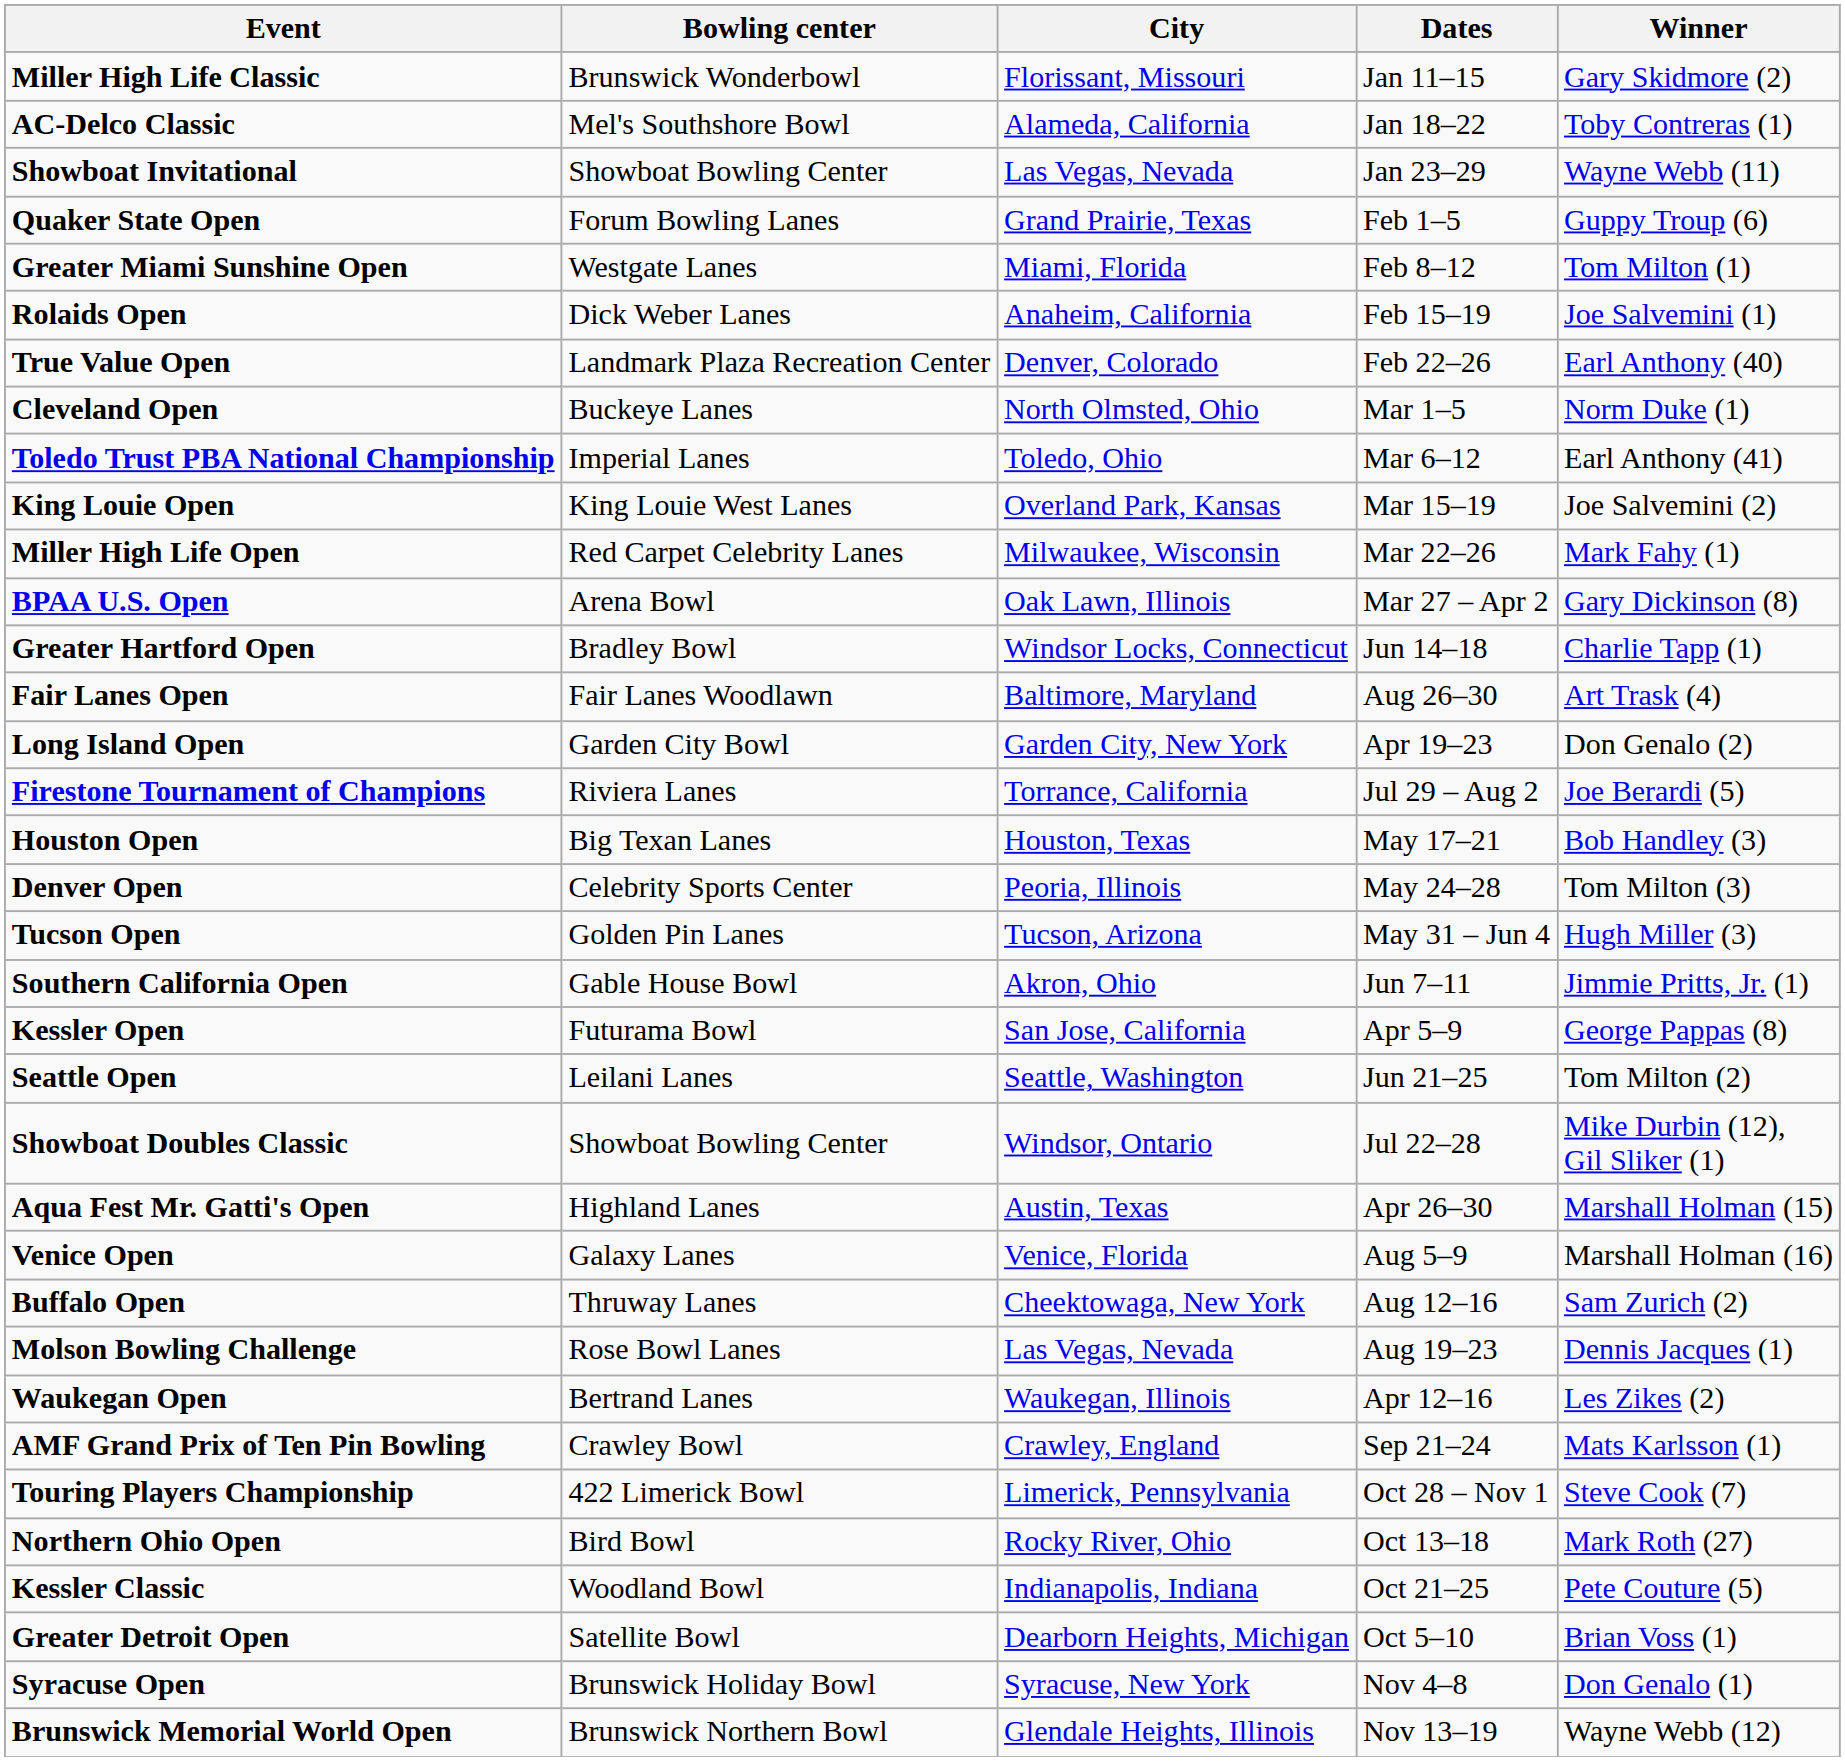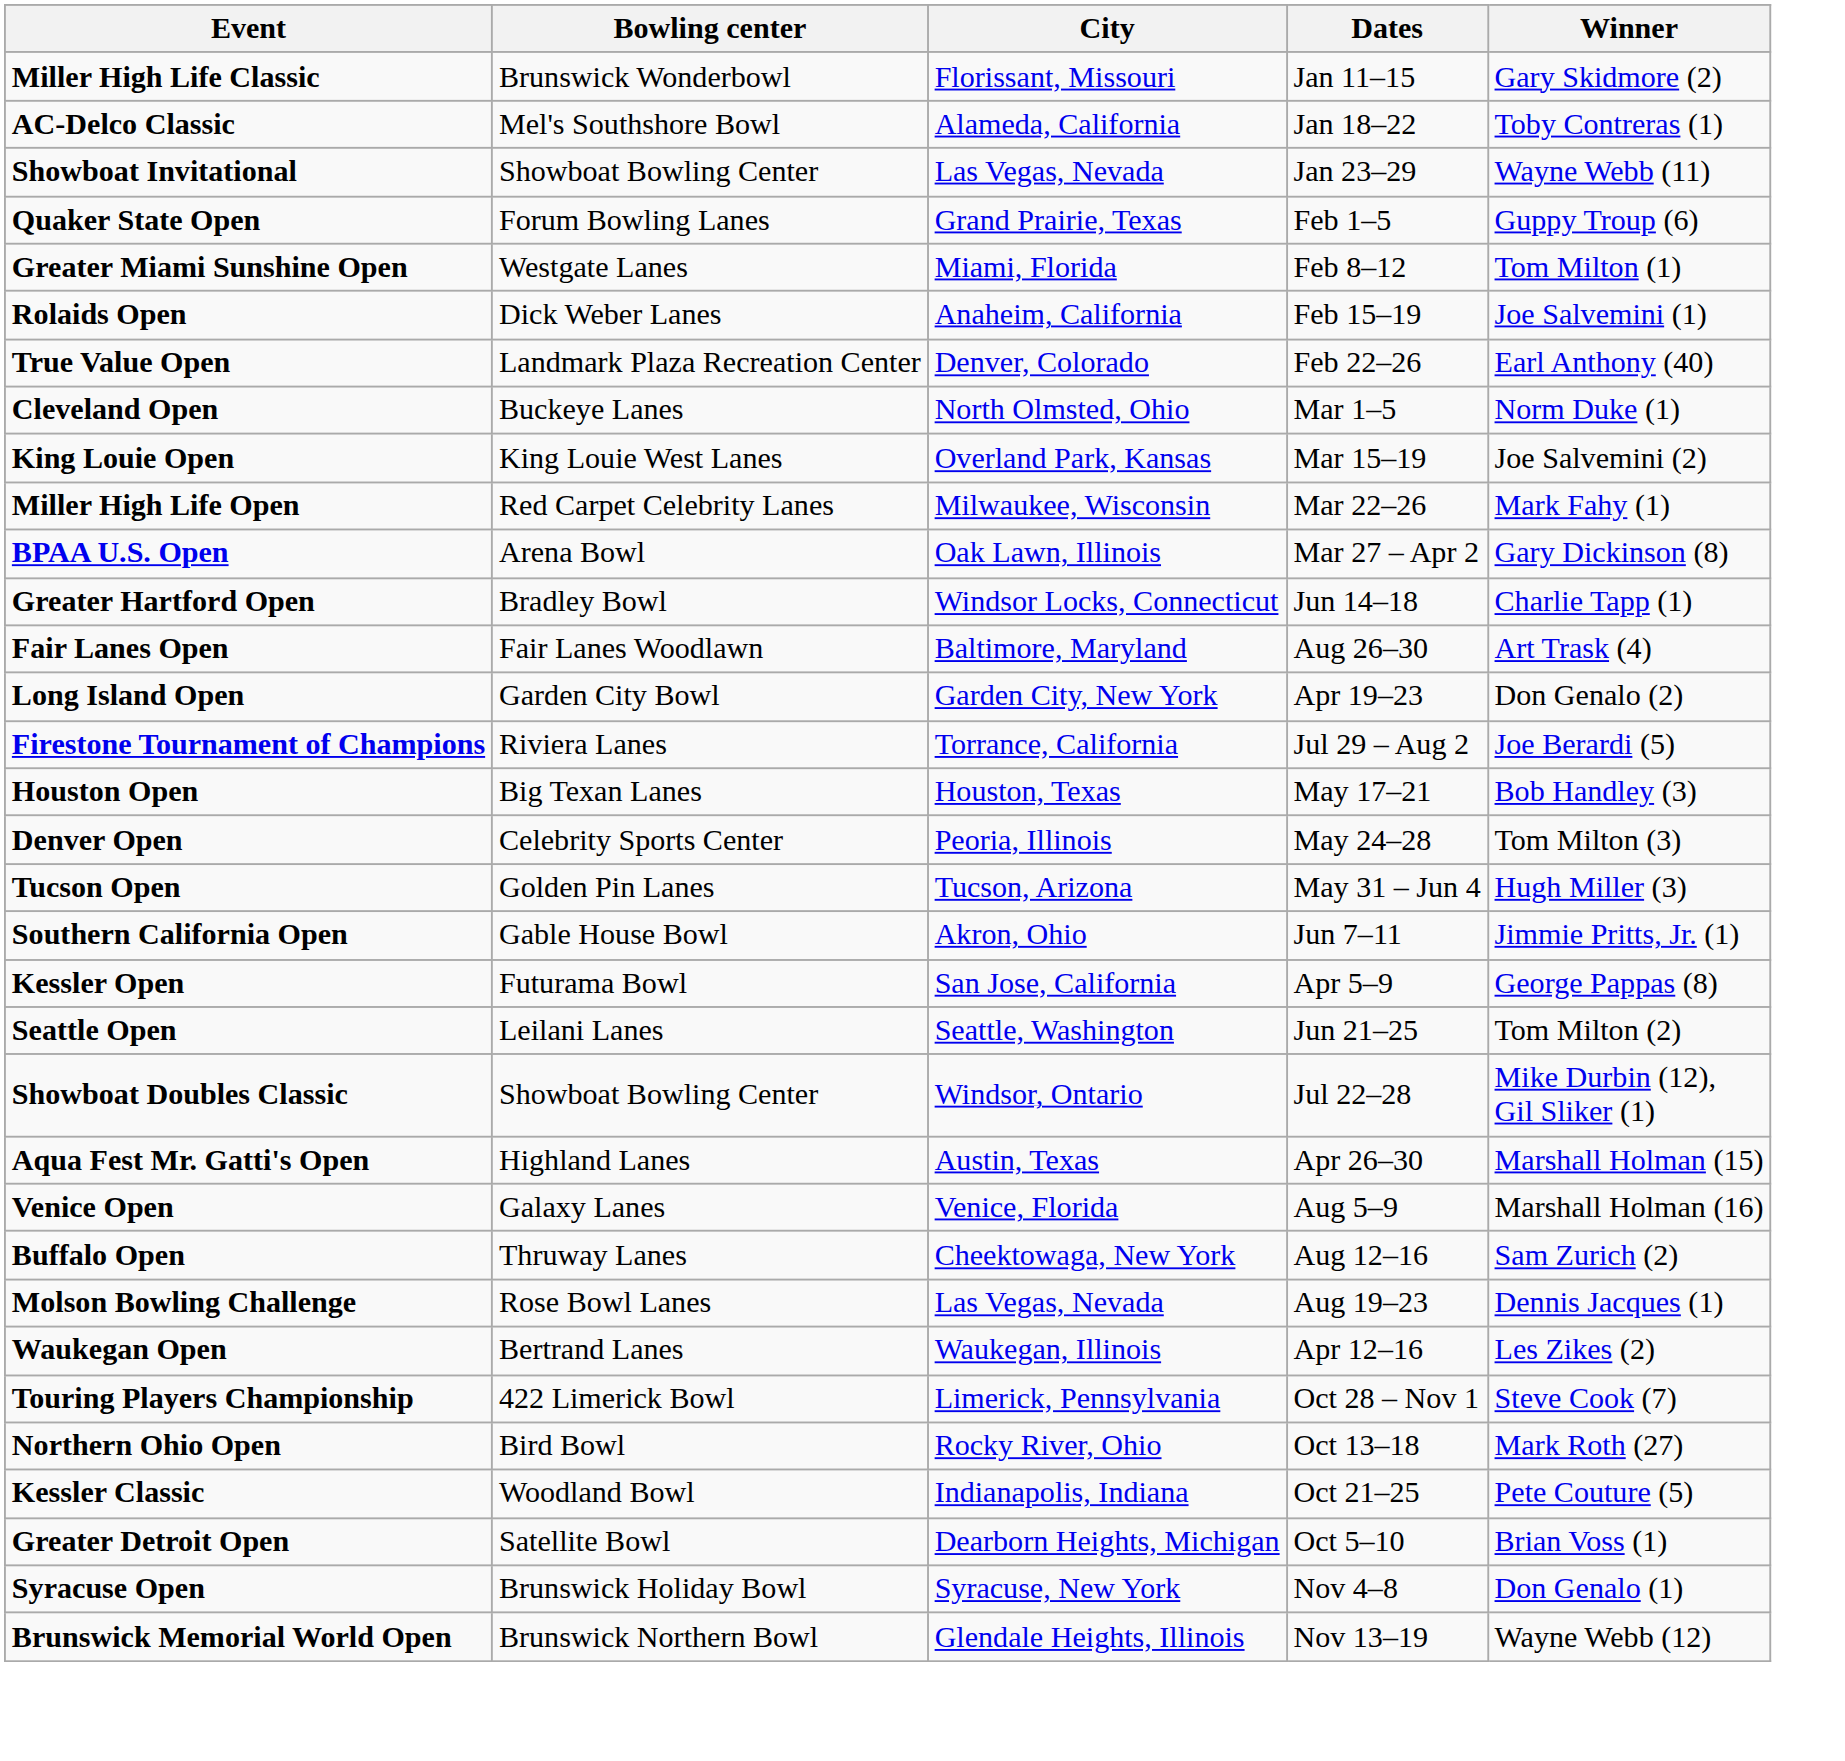- row: Toledo Trust PBA National Championship | Imperial Lanes | Toledo, Ohio | Mar 6–12 | Earl Anthony (41)
- row: AMF Grand Prix of Ten Pin Bowling | Crawley Bowl | Crawley, England | Sep 21–24 | Mats Karlsson (1)
